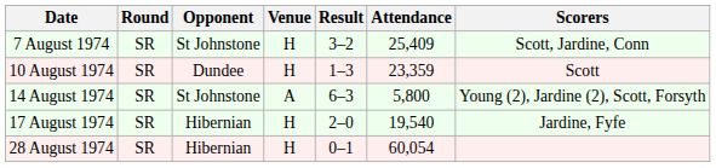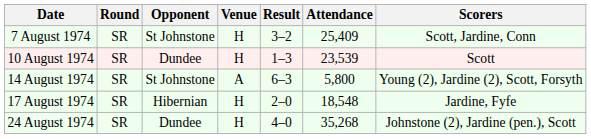10 August 1974 | Attendance: 23,359 -> 23,539
17 August 1974 | Attendance: 19,540 -> 18,548
+ row: 24 August 1974 | SR | Dundee | H | 4–0 | 35,268 | Johnstone (2), Jardine (pen.), Scott
- row: 28 August 1974 | SR | Hibernian | H | 0–1 | 60,054
